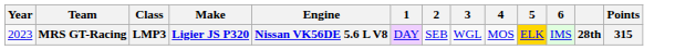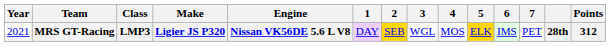+ column: 7 | PET
MRS GT-Racing | Year: 2023 -> 2021
MRS GT-Racing | 2: no background -> gold background
MRS GT-Racing | Points: 315 -> 312
